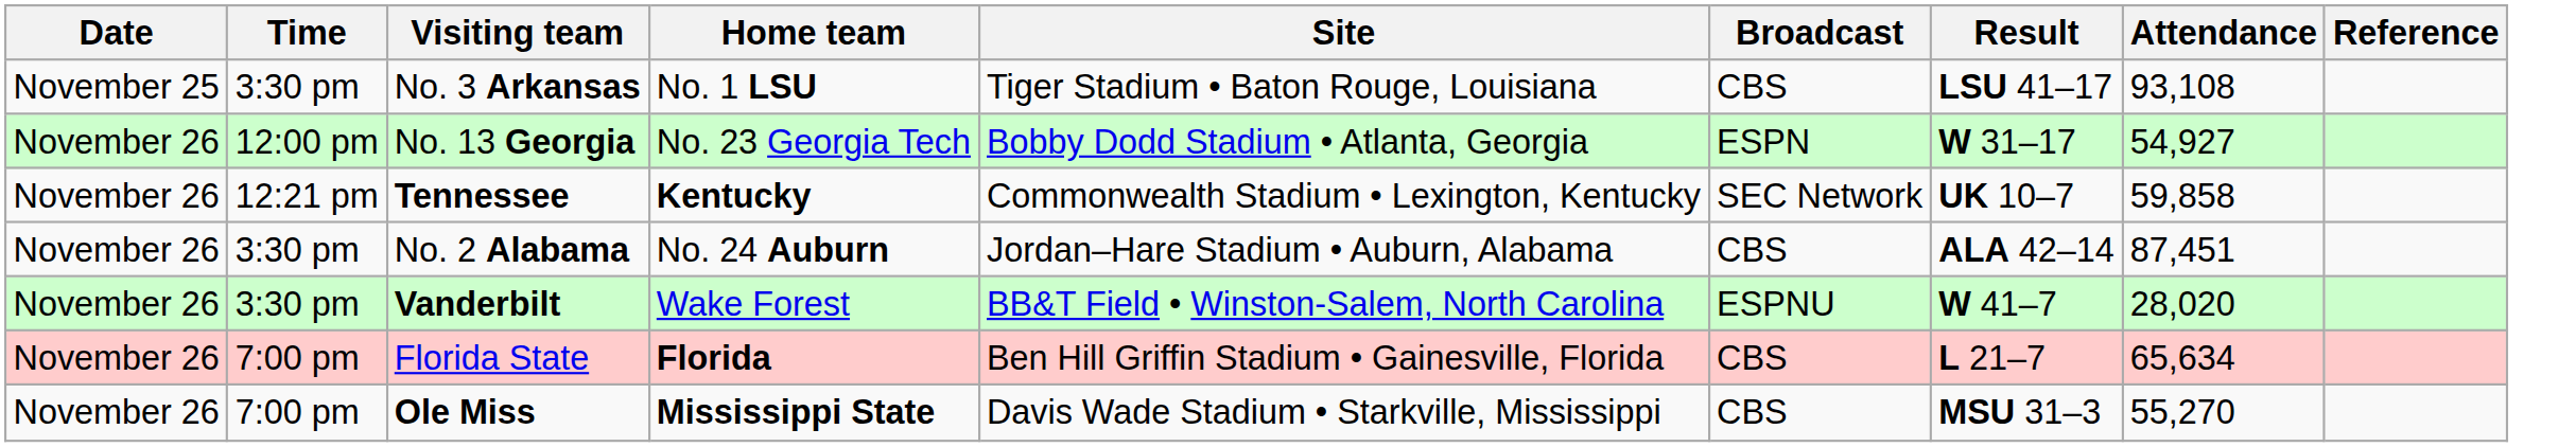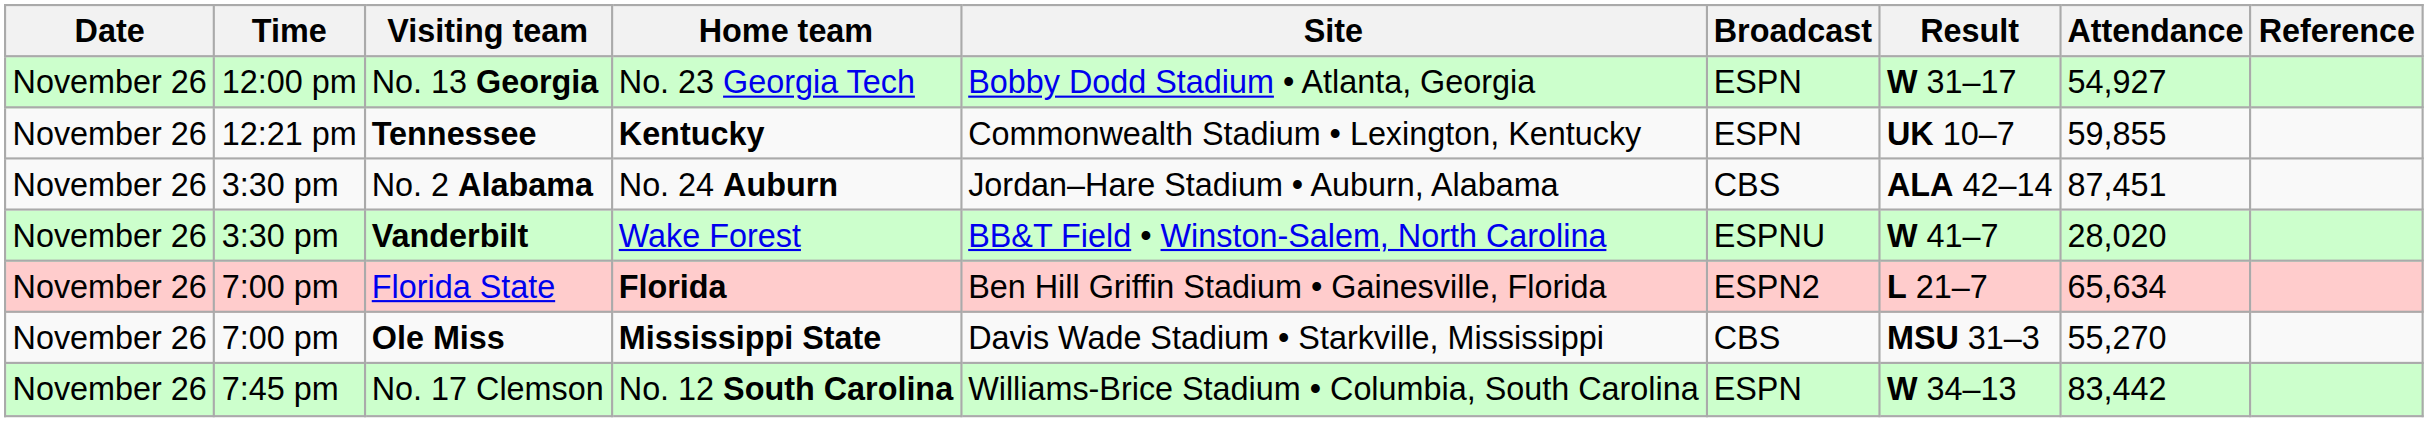- row: November 25 | 3:30 pm | No. 3 Arkansas | No. 1 LSU | Tiger Stadium • Baton Rouge, Louisiana | CBS | LSU 41–17 | 93,108
Tennessee | Broadcast: SEC Network -> ESPN
Tennessee | Attendance: 59,858 -> 59,855
Florida State | Broadcast: CBS -> ESPN2
+ row: November 26 | 7:45 pm | No. 17 Clemson | No. 12 South Carolina | Williams-Brice Stadium • Columbia, South Carolina | ESPN | W 34–13 | 83,442
